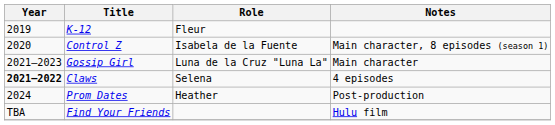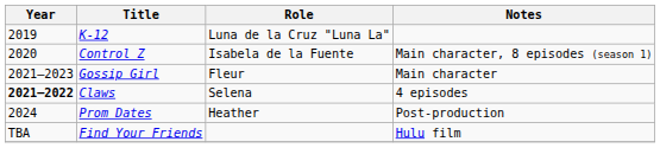K-12 | Role: Fleur -> Luna de la Cruz "Luna La"
Gossip Girl | Role: Luna de la Cruz "Luna La" -> Fleur
